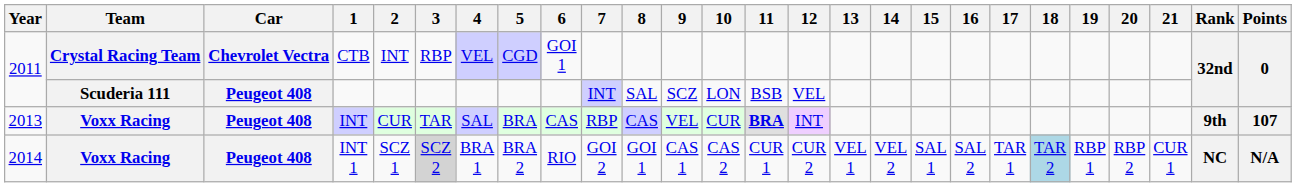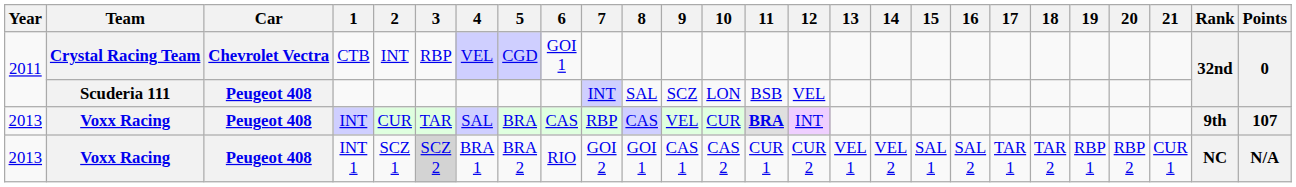INT 1 | Year: 2014 -> 2013
INT 1 | 18: lightblue background -> no background
